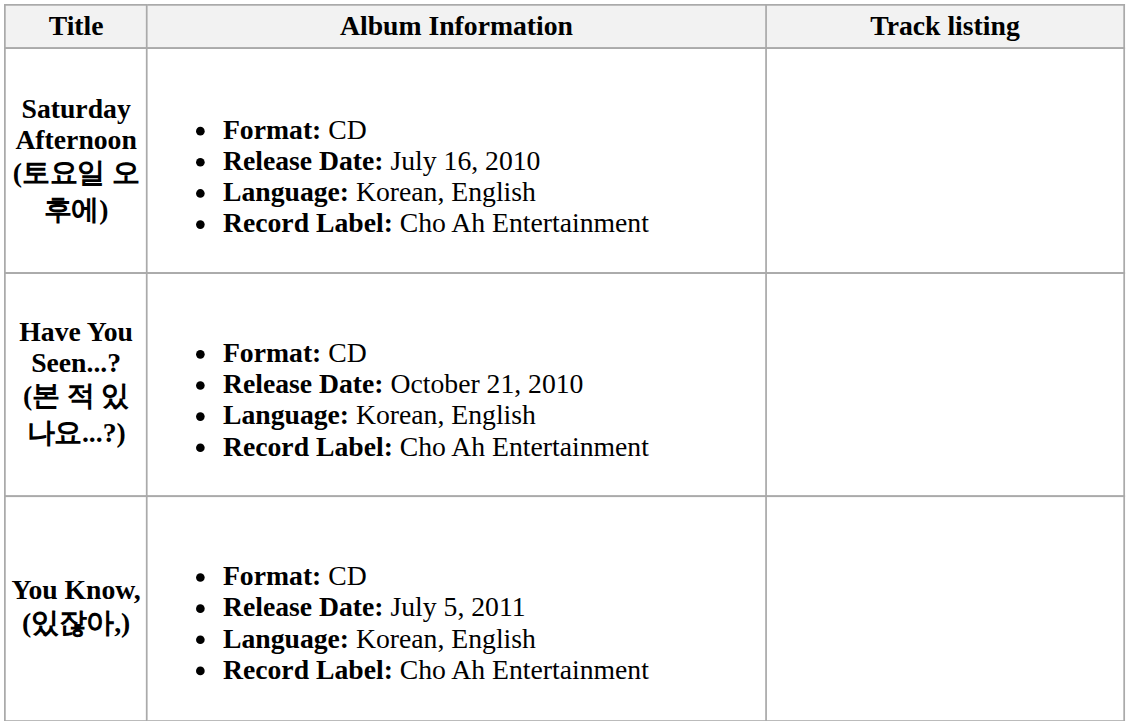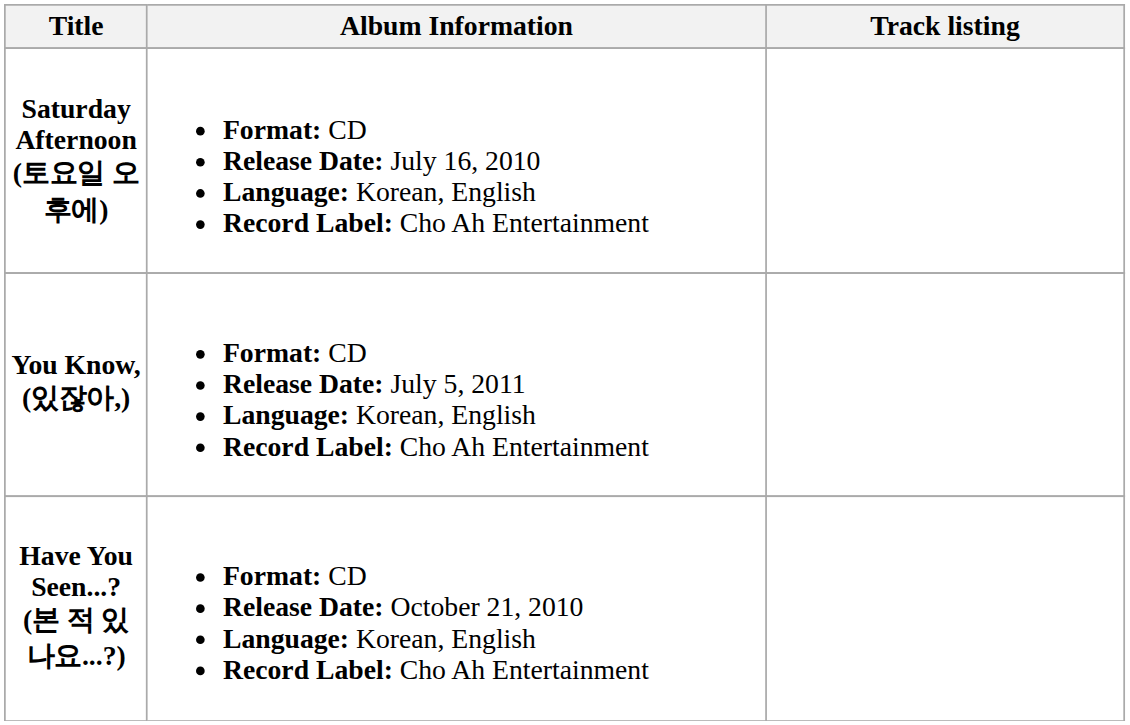rows swapped: Have You Seen...? (본 적 있나요...?) <-> You Know, (있잖아,)
